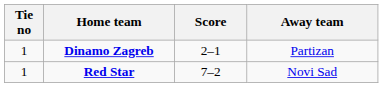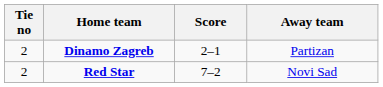Dinamo Zagreb | Tie no: 1 -> 2
Red Star | Tie no: 1 -> 2
